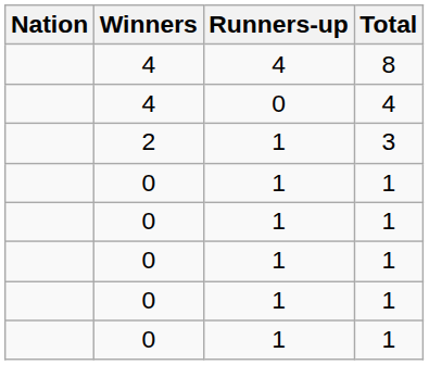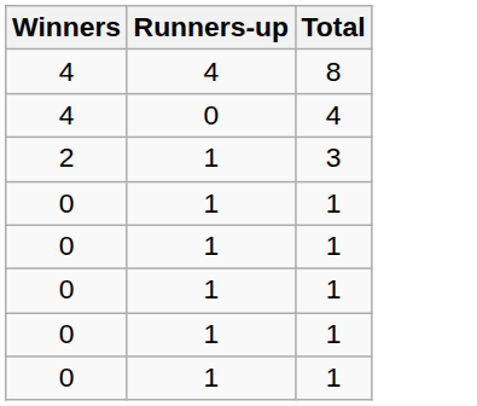- column: Nation
